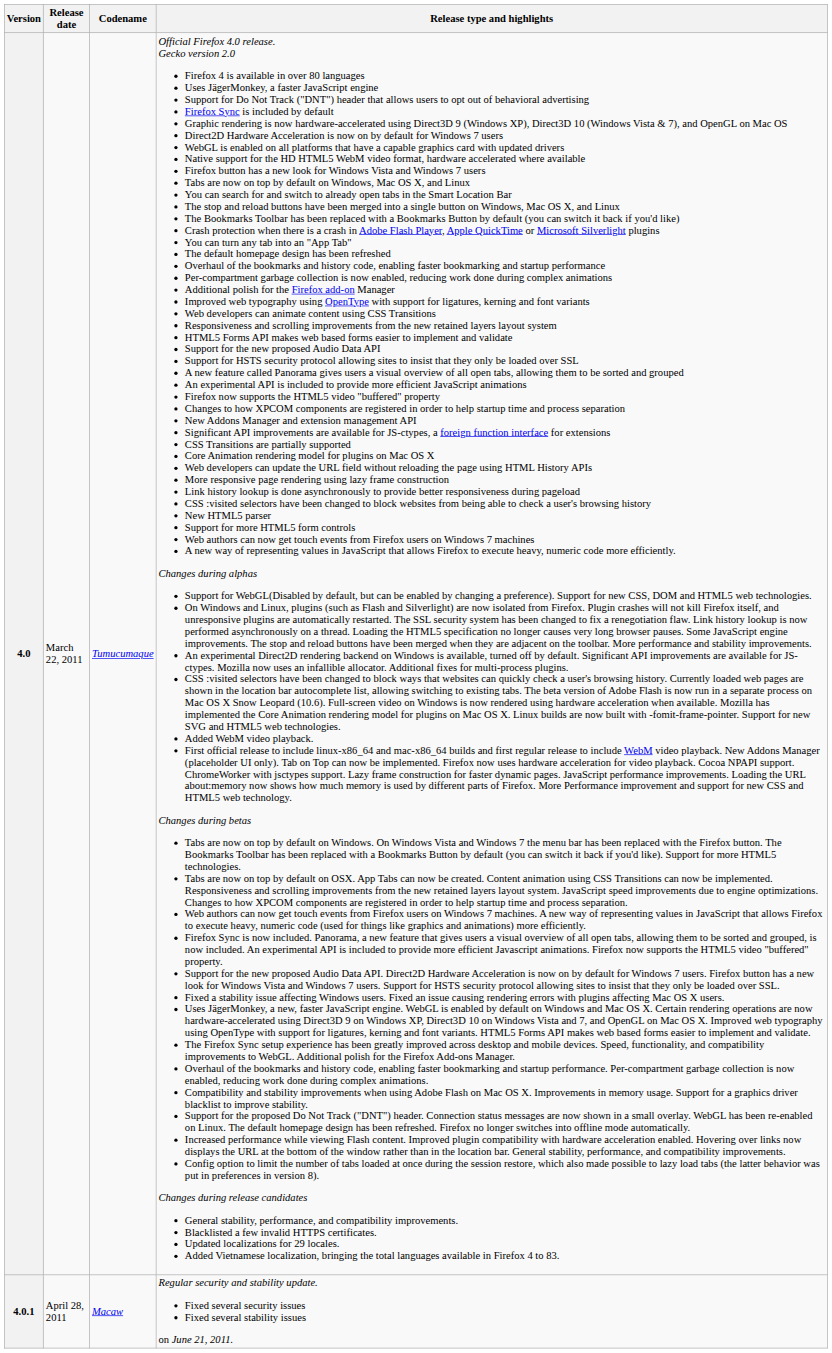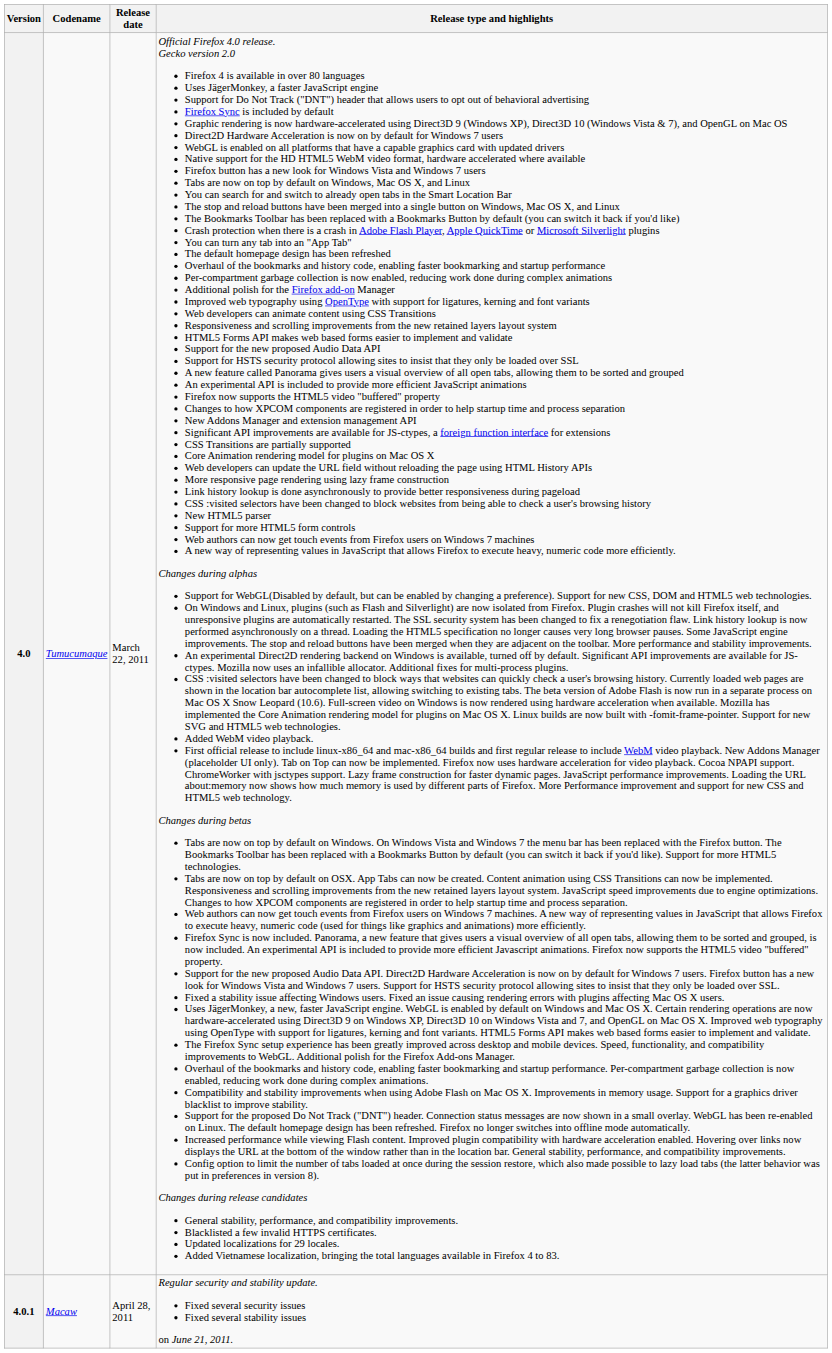columns swapped: Codename <-> Release date
